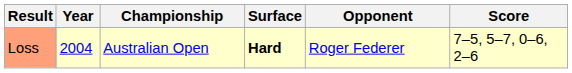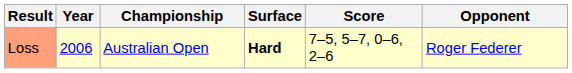columns swapped: Opponent <-> Score
Loss | Year: 2004 -> 2006
